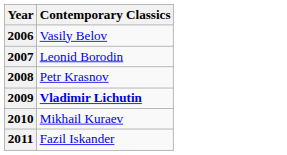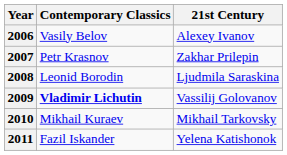+ column: 21st Century | Alexey Ivanov | Zakhar Prilepin | Ljudmila Saraskina | Vassilij Golovanov | Mikhail Tarkovsky | Yelena Katishonok
2007 | Contemporary Classics: Leonid Borodin -> Petr Krasnov
2008 | Contemporary Classics: Petr Krasnov -> Leonid Borodin
